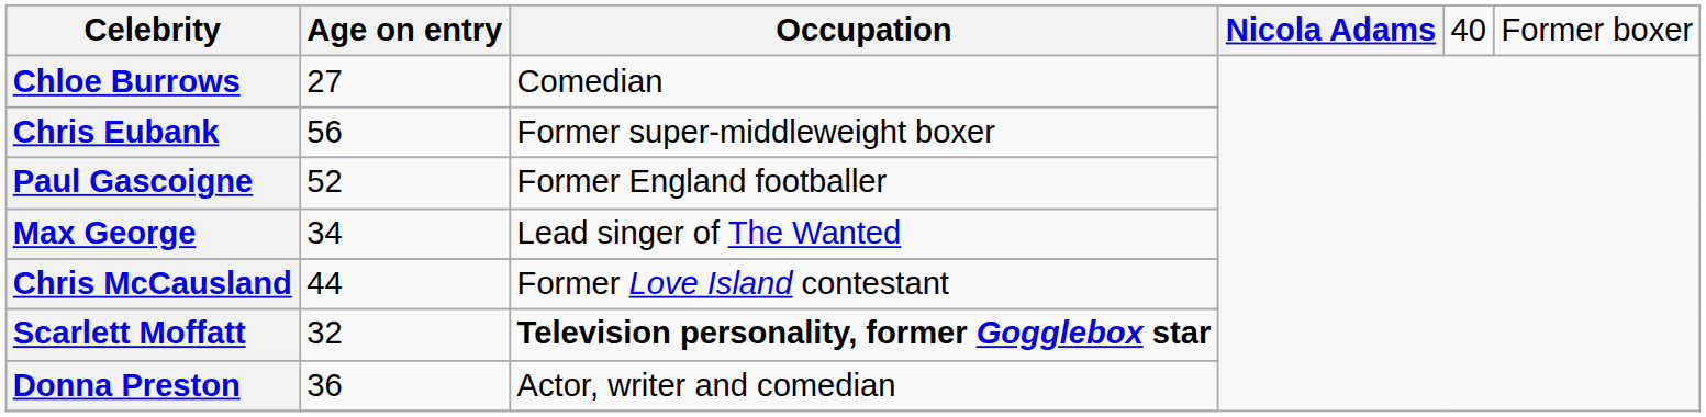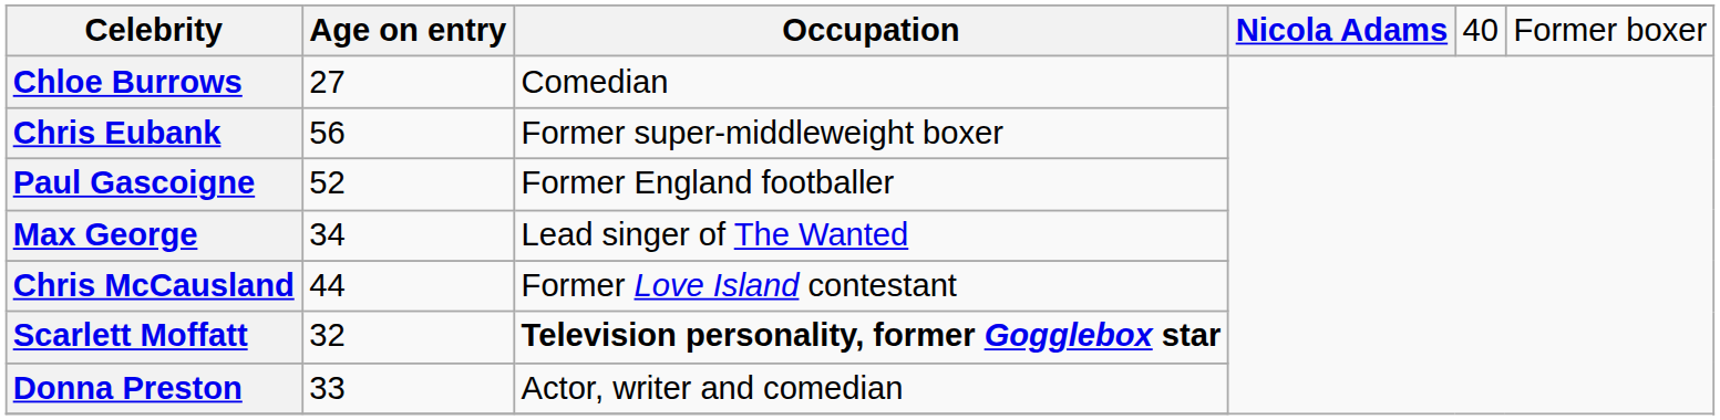Donna Preston | Age on entry: 36 -> 33
